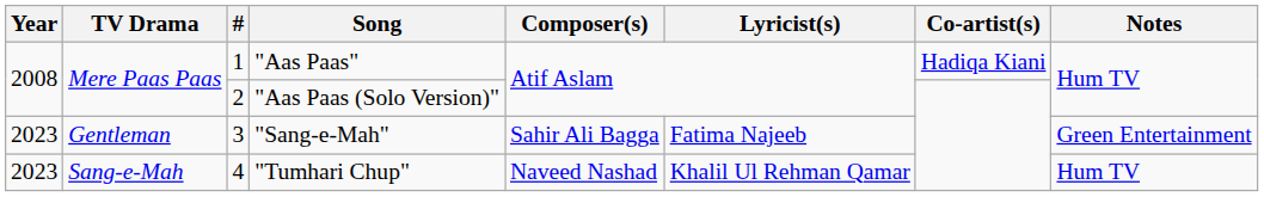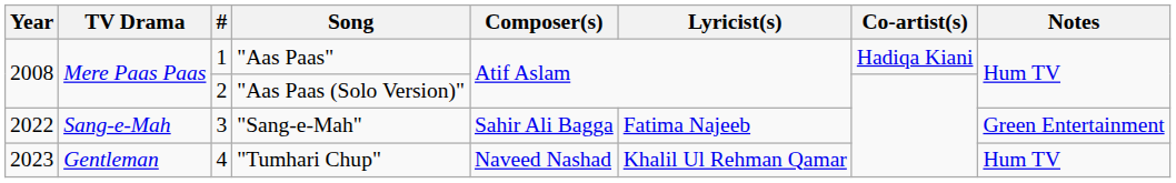"Sang-e-Mah" | Year: 2023 -> 2022
"Sang-e-Mah" | TV Drama: Gentleman -> Sang-e-Mah
"Tumhari Chup" | TV Drama: Sang-e-Mah -> Gentleman
